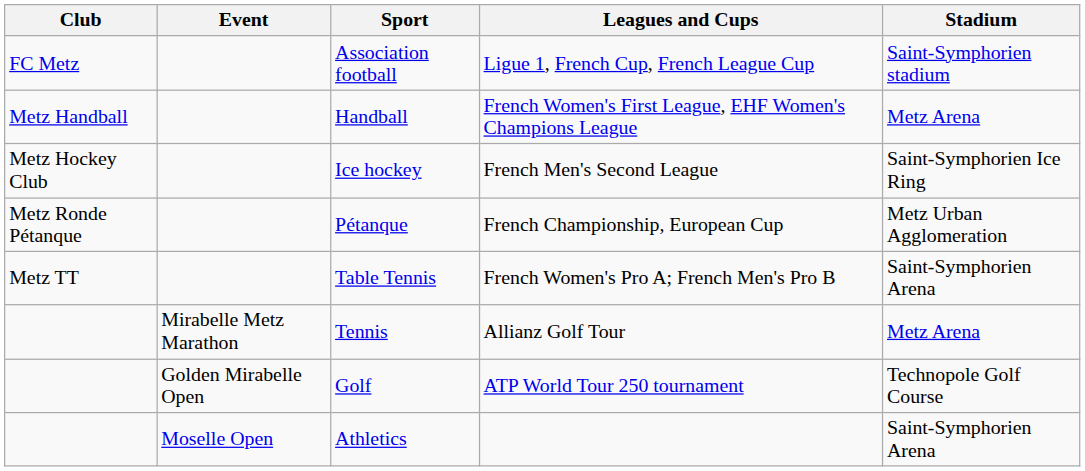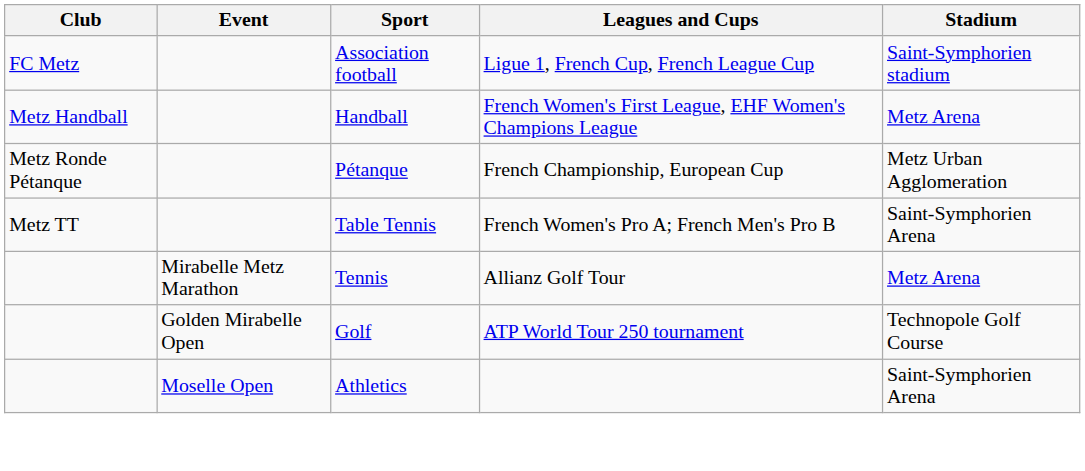- row: Metz Hockey Club | Ice hockey | French Men's Second League | Saint-Symphorien Ice Ring
